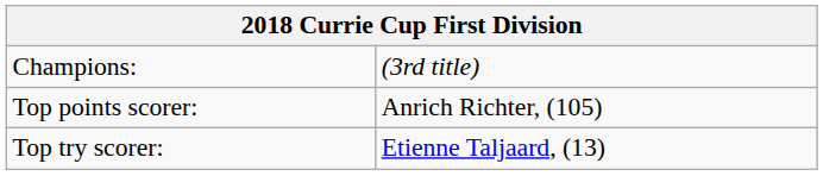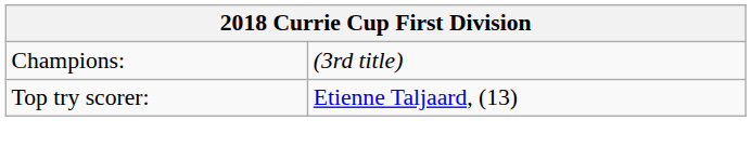- row: Top points scorer: | Anrich Richter, (105)
